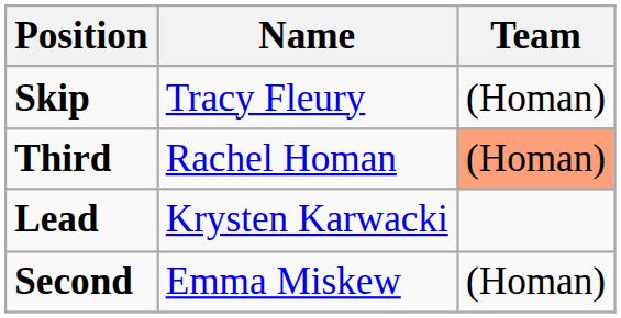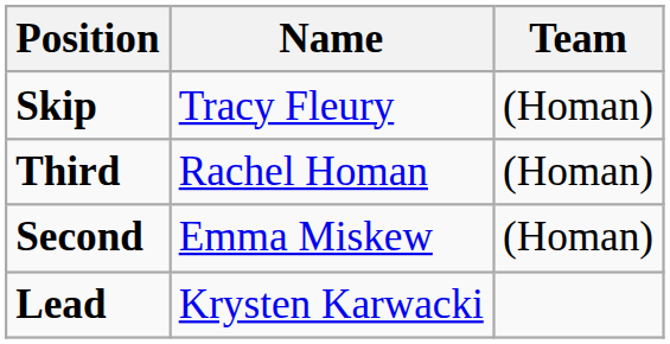Third | Team: lightsalmon background -> no background
rows swapped: Second <-> Lead
